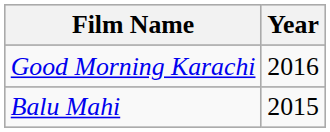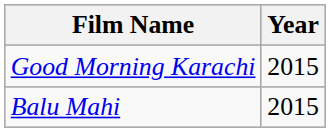Good Morning Karachi | Year: 2016 -> 2015
